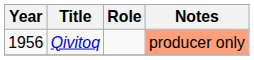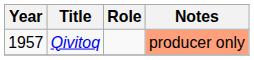Qivitoq | Year: 1956 -> 1957
